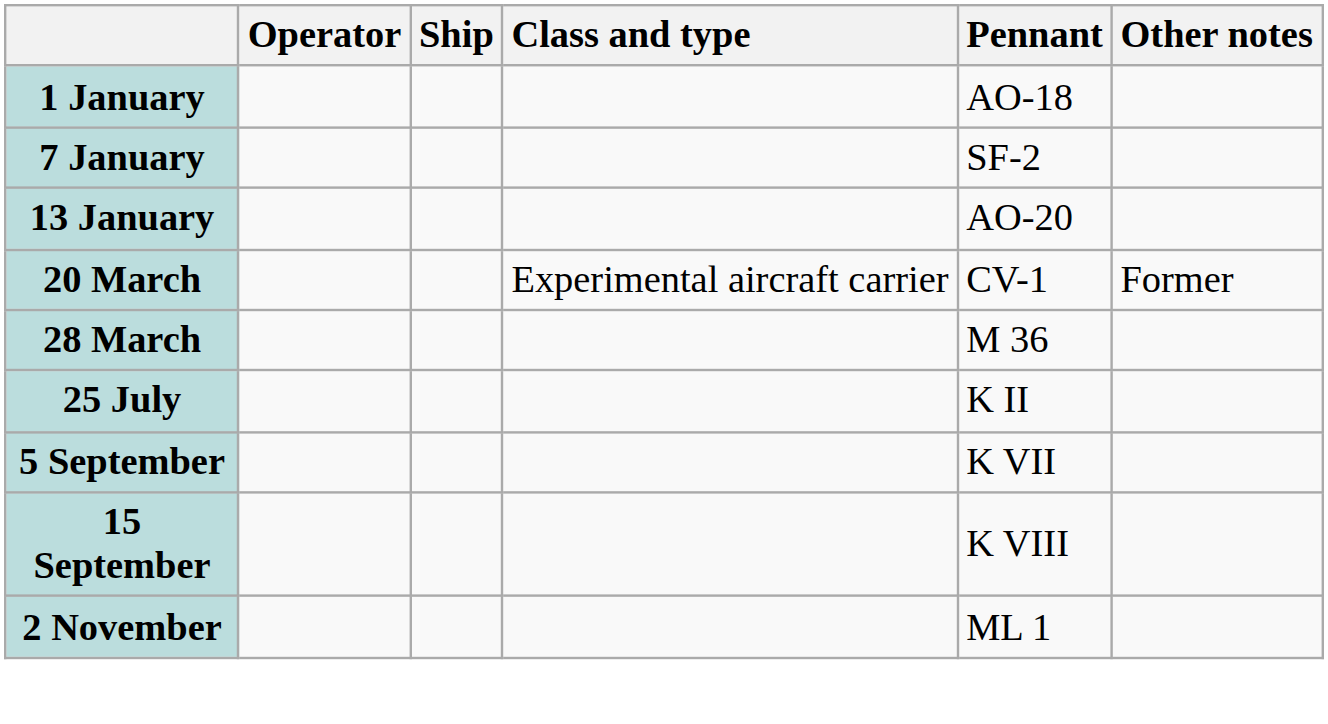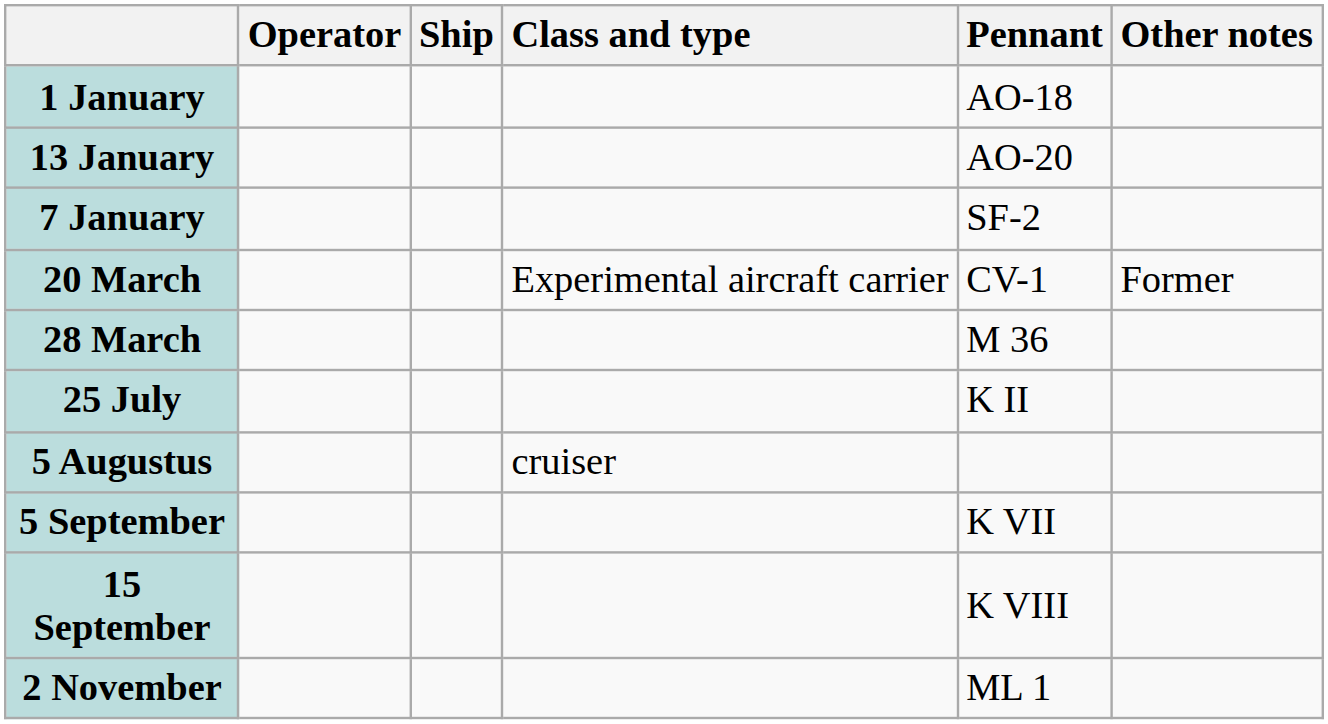rows swapped: 7 January <-> 13 January
+ row: 5 Augustus | cruiser
